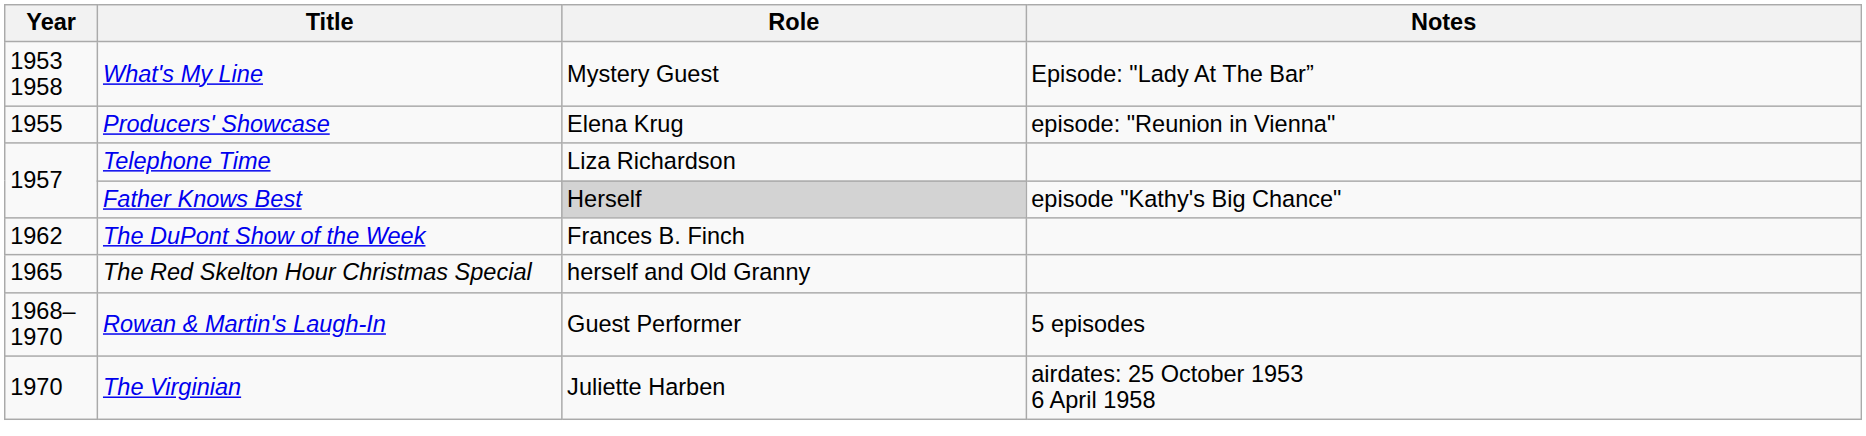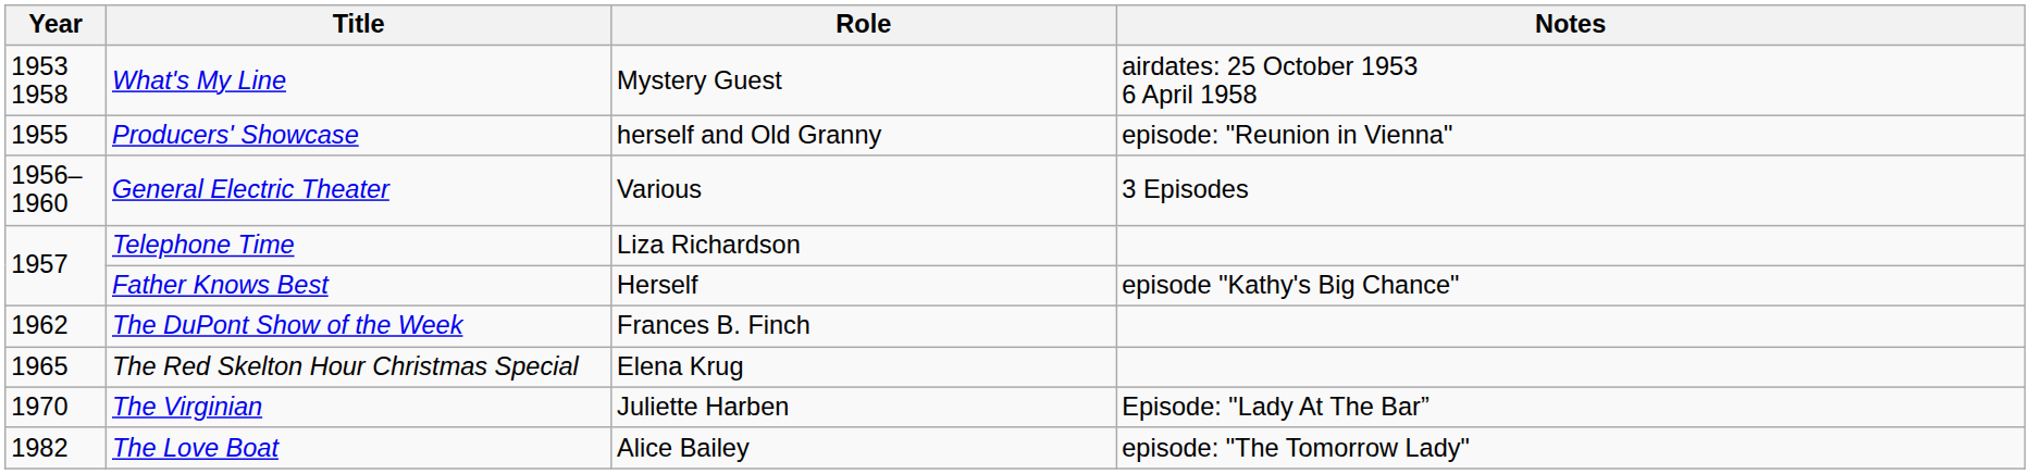What's My Line | Notes: Episode: "Lady At The Bar” -> airdates: 25 October 1953 6 April 1958
Producers' Showcase | Role: Elena Krug -> herself and Old Granny
+ row: 1956–1960 | General Electric Theater | Various | 3 Episodes
Father Knows Best | Role: lightgrey background -> no background
The Red Skelton Hour Christmas Special | Role: herself and Old Granny -> Elena Krug
- row: 1968–1970 | Rowan & Martin's Laugh-In | Guest Performer | 5 episodes
The Virginian | Notes: airdates: 25 October 1953 6 April 1958 -> Episode: "Lady At The Bar”
+ row: 1982 | The Love Boat | Alice Bailey | episode: "The Tomorrow Lady"
